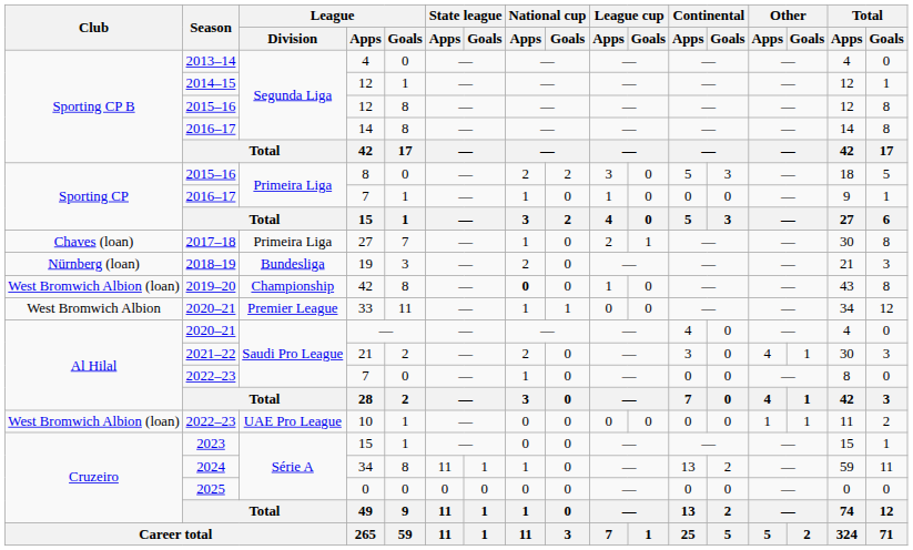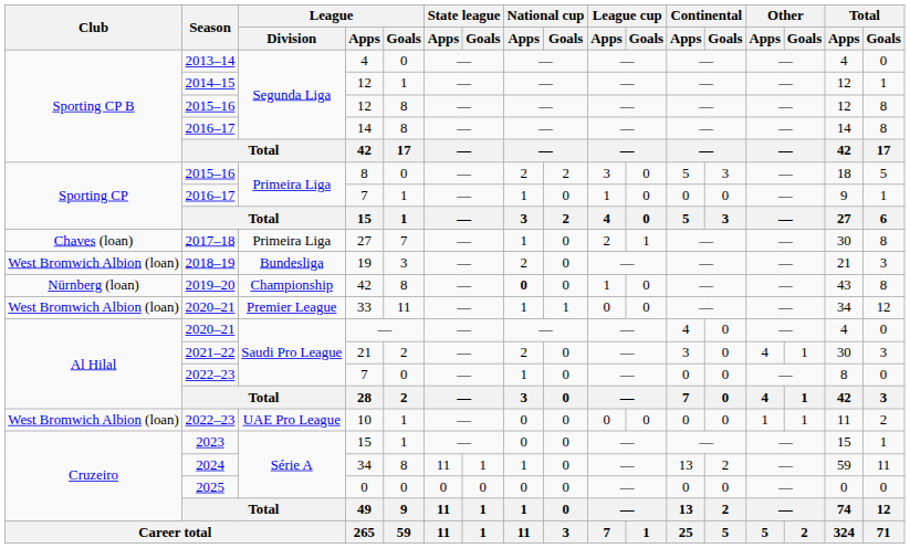19 | Club: Nürnberg (loan) -> West Bromwich Albion (loan)
2019–20 / 42 | Club: West Bromwich Albion (loan) -> Nürnberg (loan)
33 | Club: West Bromwich Albion -> West Bromwich Albion (loan)
